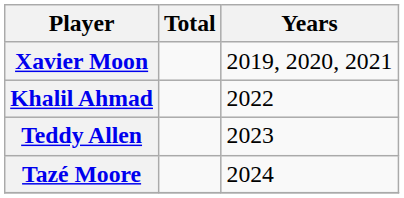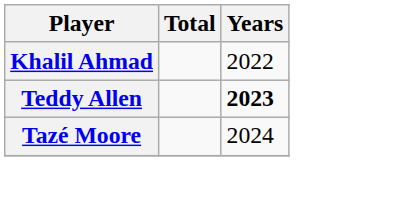- row: Xavier Moon | 2019, 2020, 2021
Teddy Allen | Years: normal -> bold
